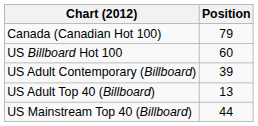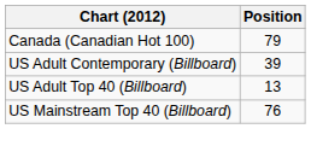- row: US Billboard Hot 100 | 60
US Mainstream Top 40 (Billboard) | Position: 44 -> 76
